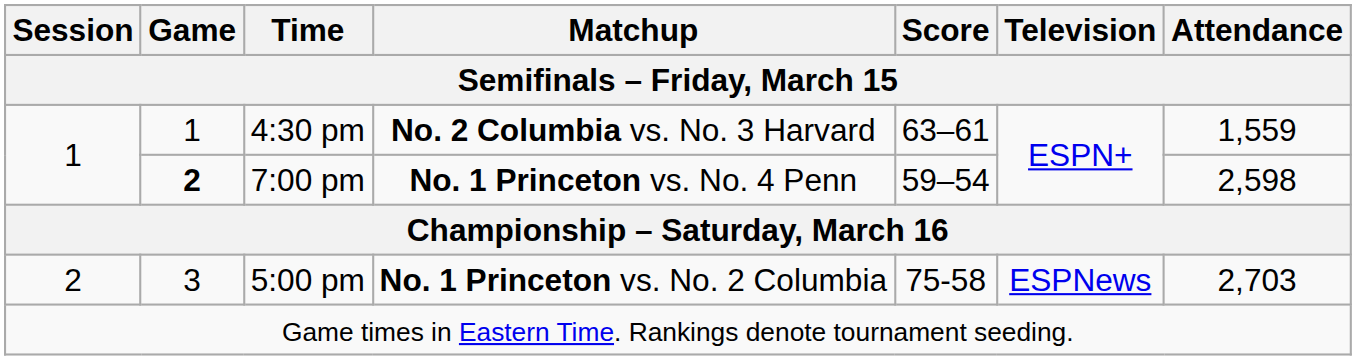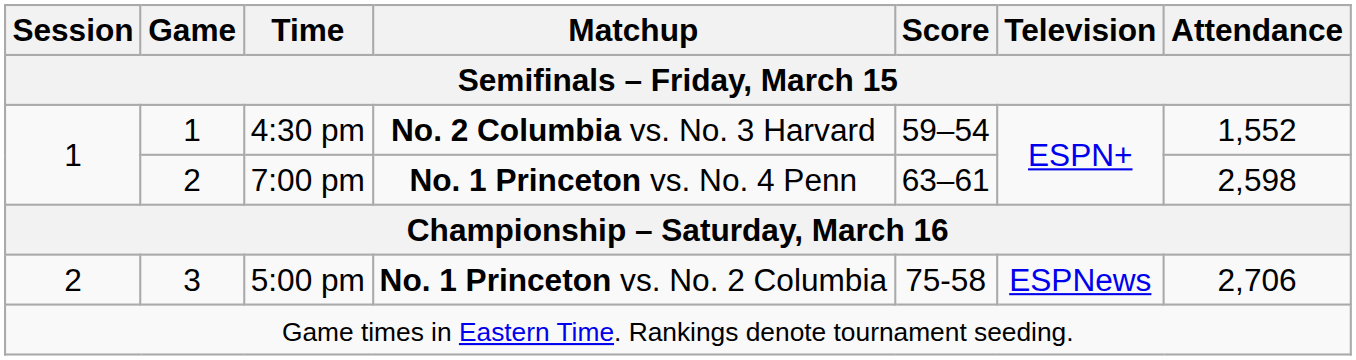4:30 pm | Score: 63–61 -> 59–54
4:30 pm | Attendance: 1,559 -> 1,552
7:00 pm | Game: bold -> normal
7:00 pm | Score: 59–54 -> 63–61
5:00 pm | Attendance: 2,703 -> 2,706
